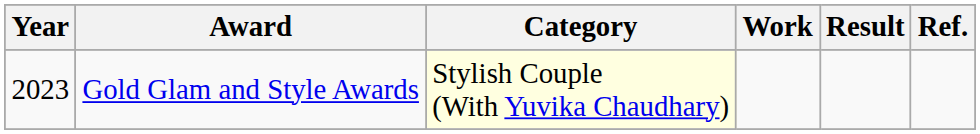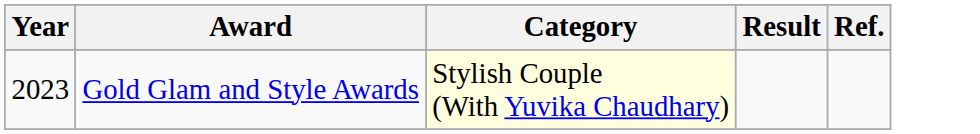- column: Work
